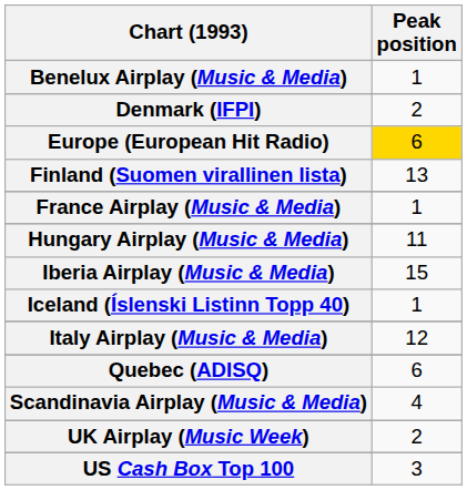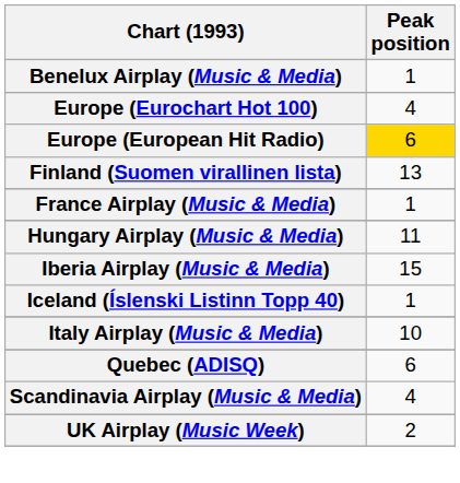- row: Denmark (IFPI) | 2
+ row: Europe (Eurochart Hot 100) | 4
Italy Airplay (Music & Media) | Peak position: 12 -> 10
- row: US Cash Box Top 100 | 3
